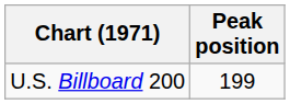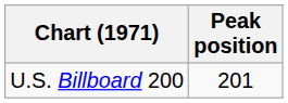U.S. Billboard 200 | Peak position: 199 -> 201
